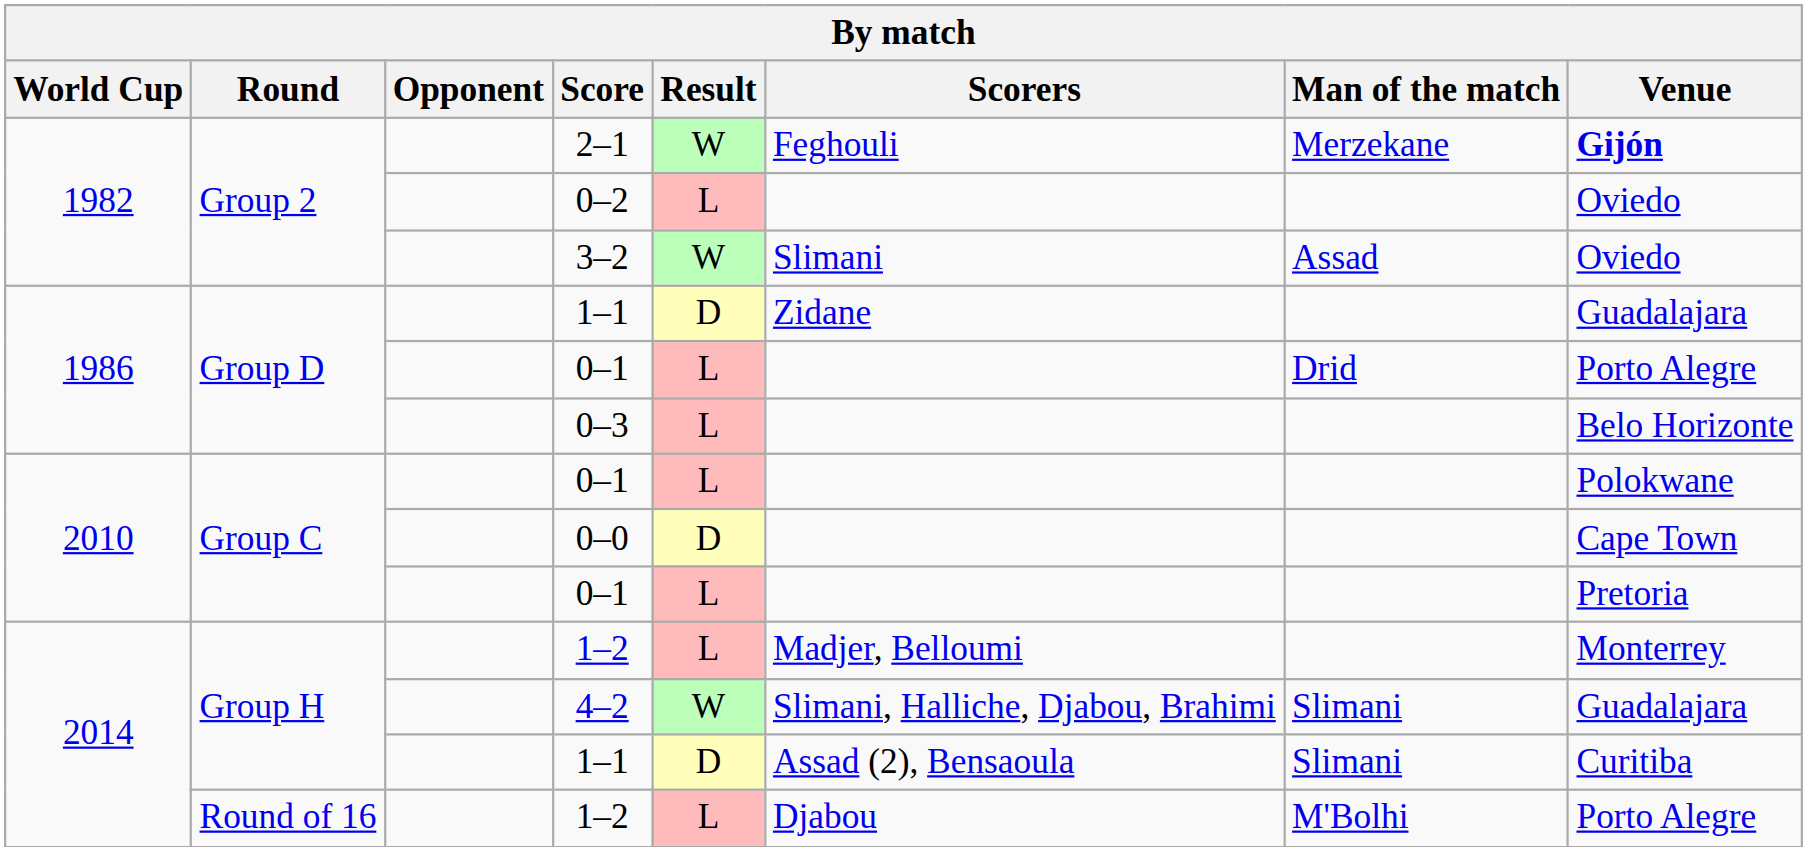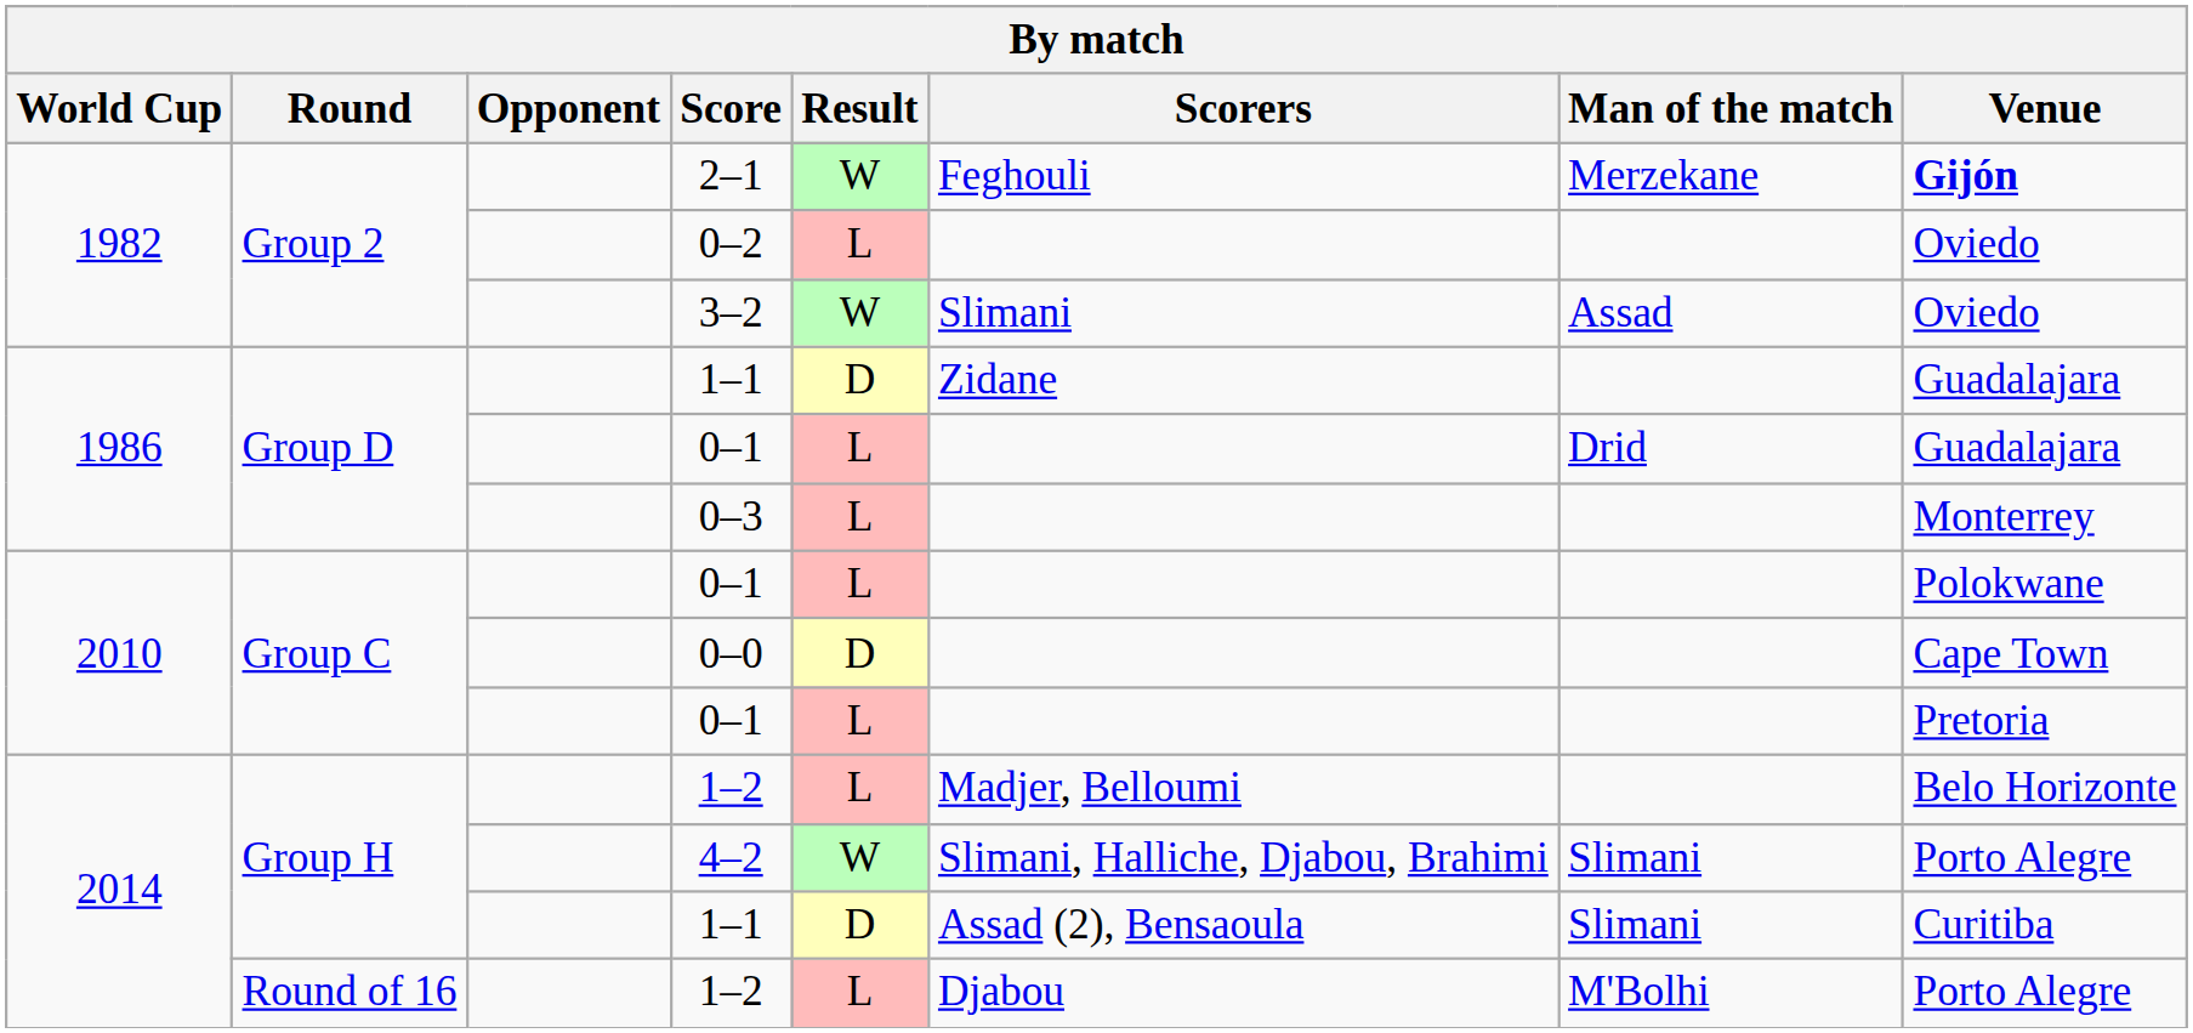Group D / 0–1 | Venue: Porto Alegre -> Guadalajara
0–3 | Venue: Belo Horizonte -> Monterrey
Group H / 1–2 | Venue: Monterrey -> Belo Horizonte
4–2 | Venue: Guadalajara -> Porto Alegre
